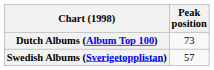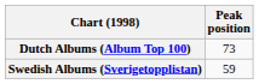Swedish Albums (Sverigetopplistan) | Peak position: 57 -> 59
